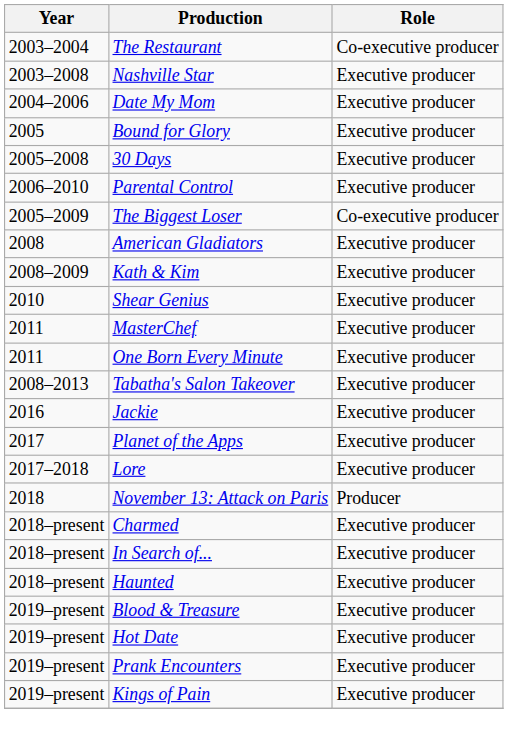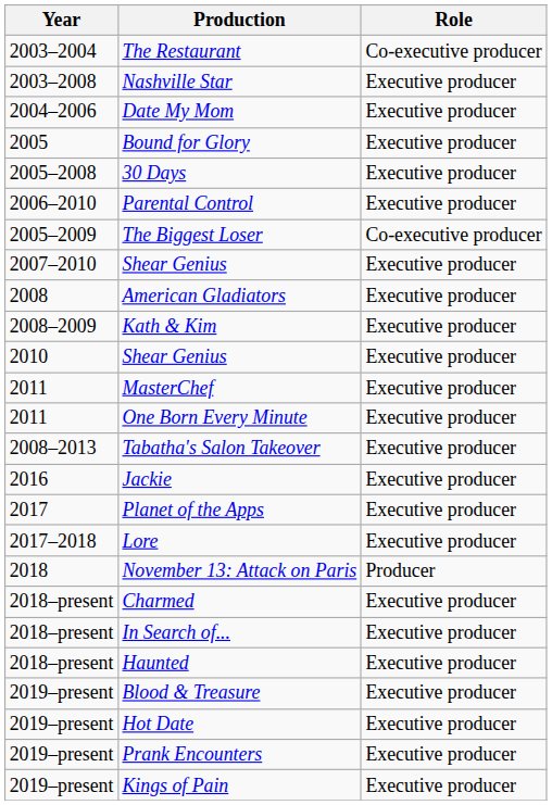+ row: 2007–2010 | Shear Genius | Executive producer
